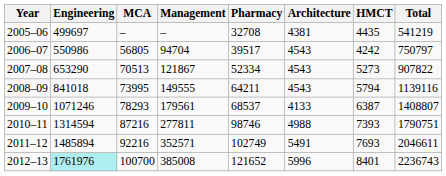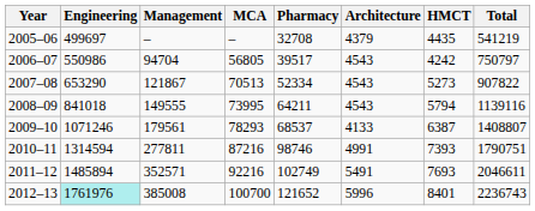columns swapped: Management <-> MCA
2005–06 | Architecture: 4381 -> 4379
2010–11 | Architecture: 4988 -> 4991
